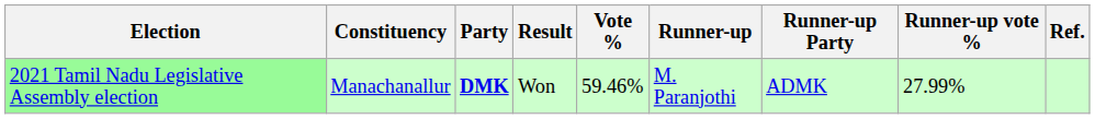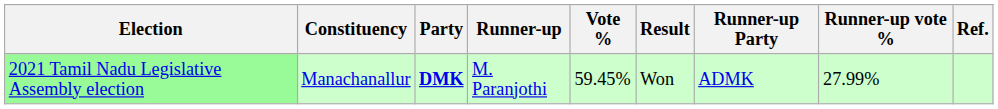columns swapped: Result <-> Runner-up
2021 Tamil Nadu Legislative Assembly election | Vote %: 59.46% -> 59.45%
